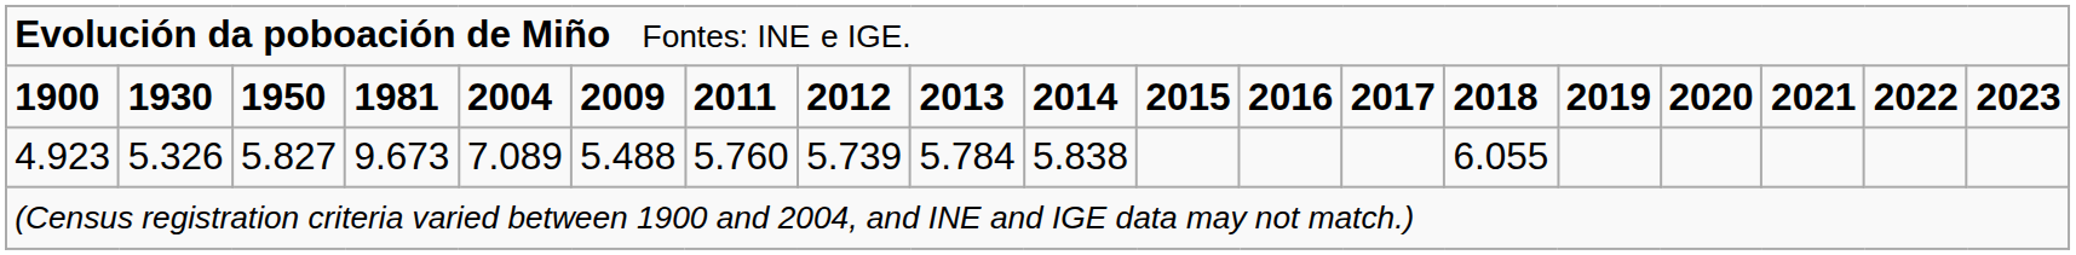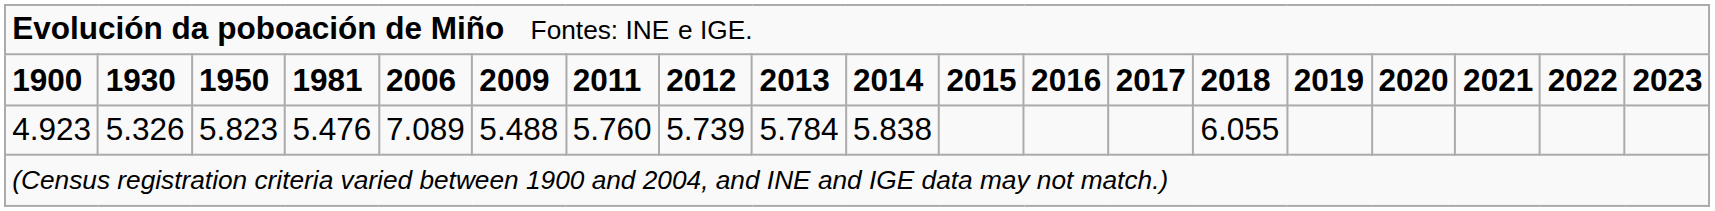1900 | column 5: 2004 -> 2006
4.923 | column 3: 5.827 -> 5.823
4.923 | column 4: 9.673 -> 5.476
